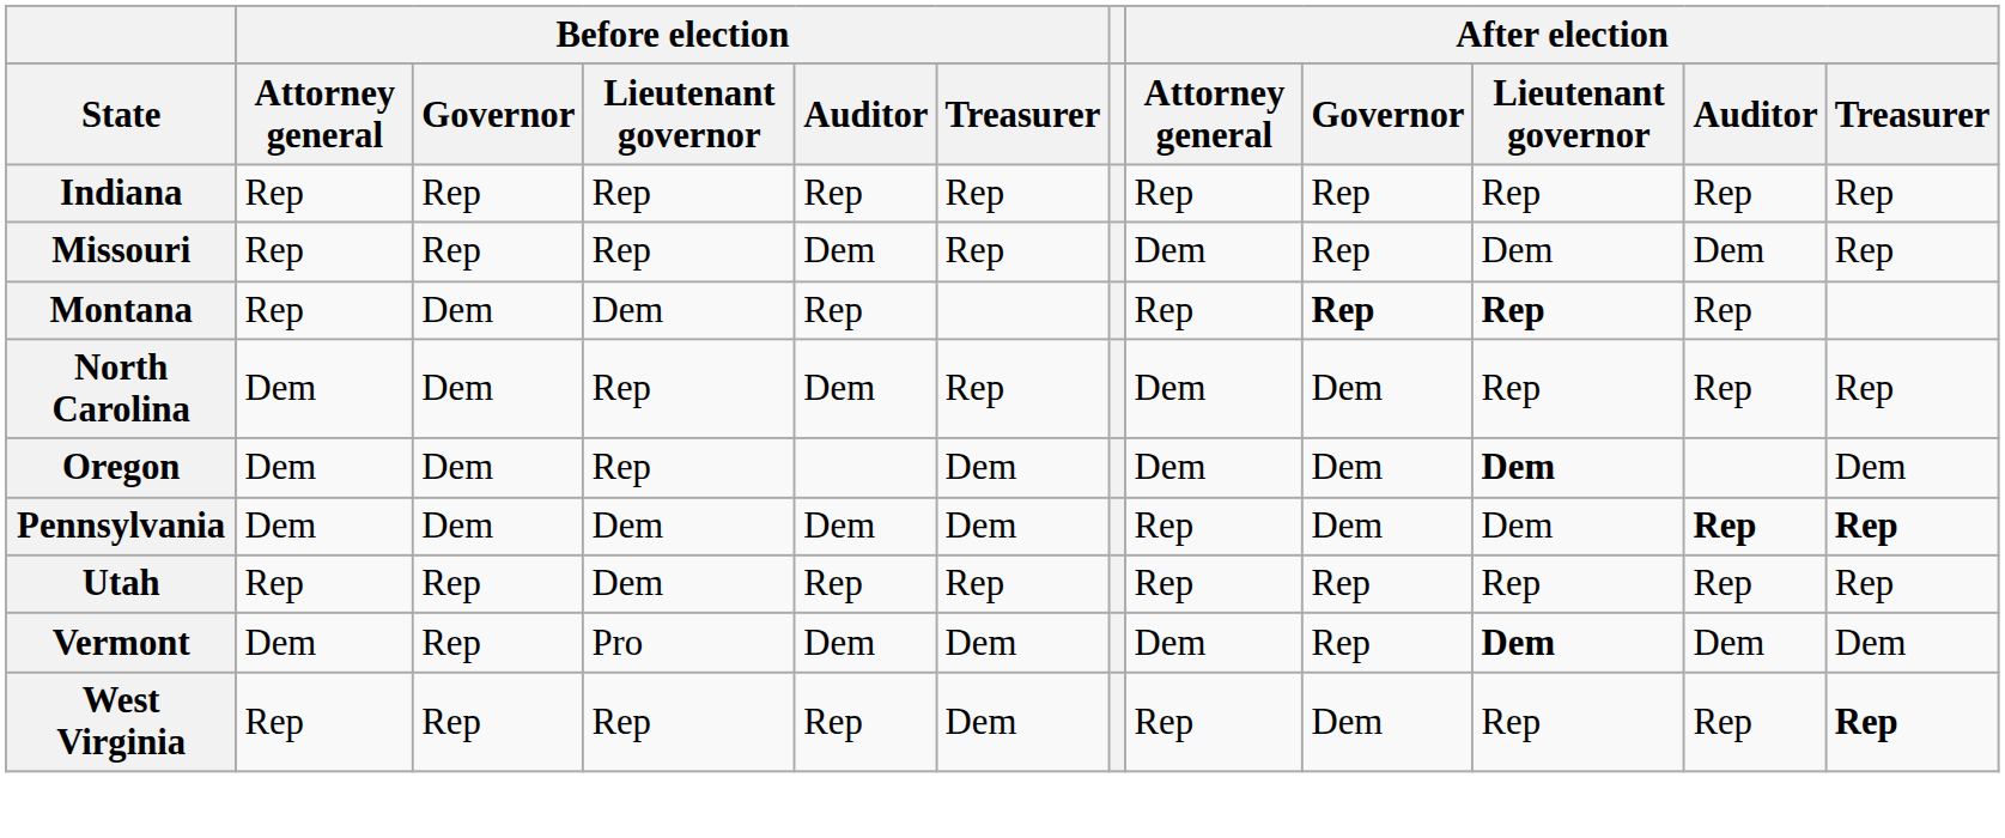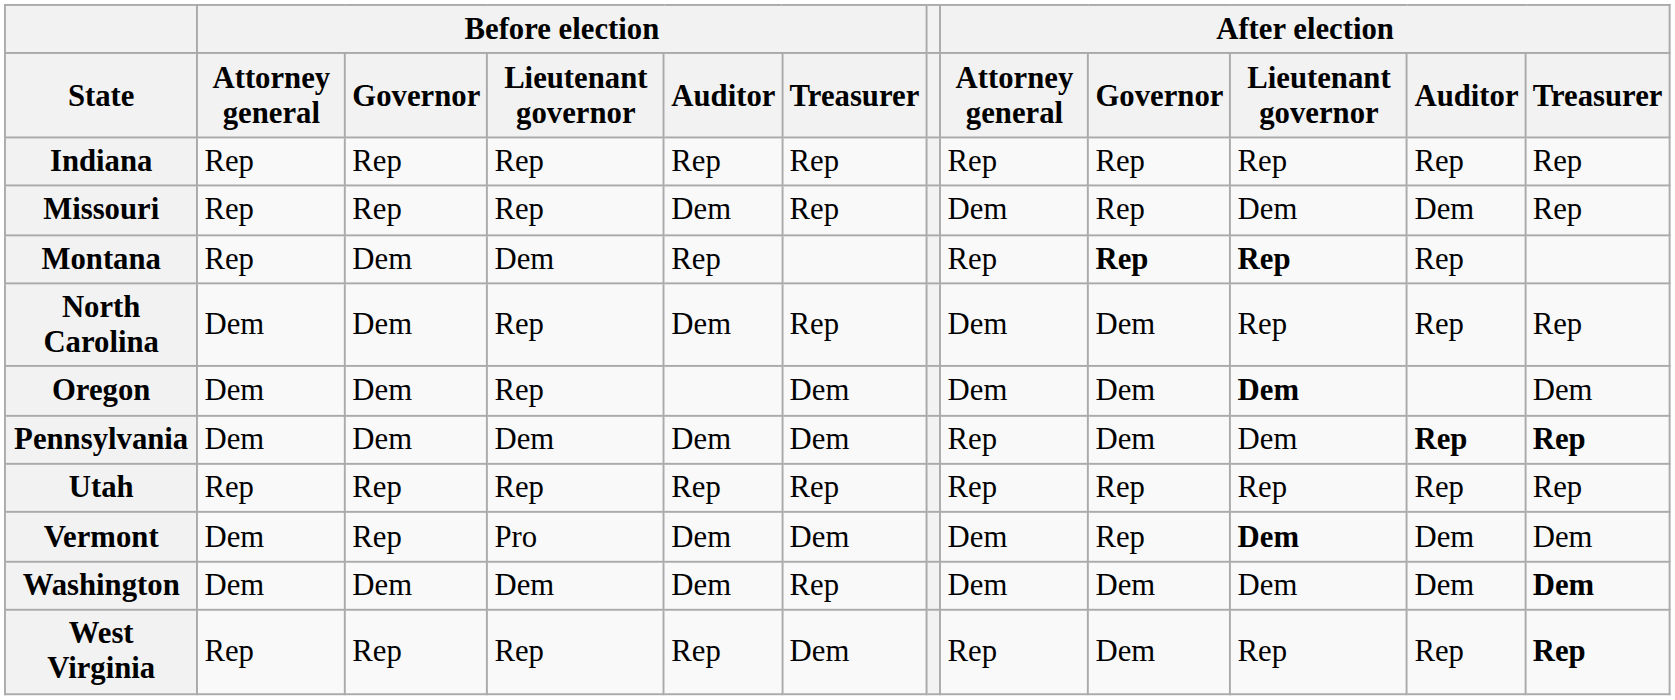Utah | Before election / Lieutenant governor: Dem -> Rep
+ row: Washington | Dem | Dem | Dem | Dem | Rep | Dem | Dem | Dem | Dem | Dem
